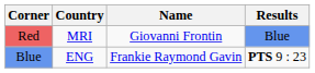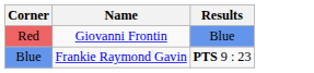- column: Country | MRI | ENG
